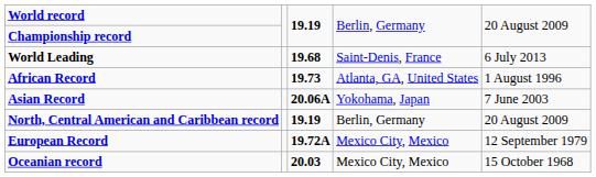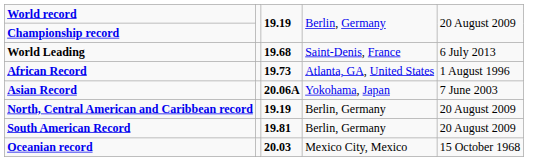+ row: South American Record | 19.81 | Berlin, Germany | 20 August 2009
- row: European Record | 19.72A | Mexico City, Mexico | 12 September 1979
